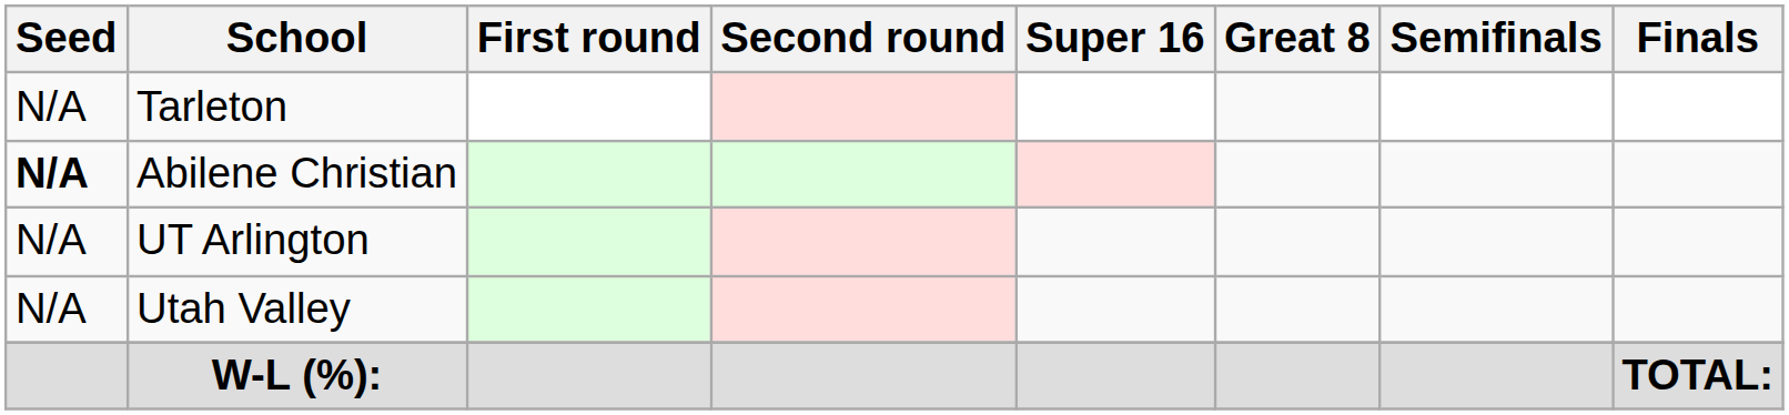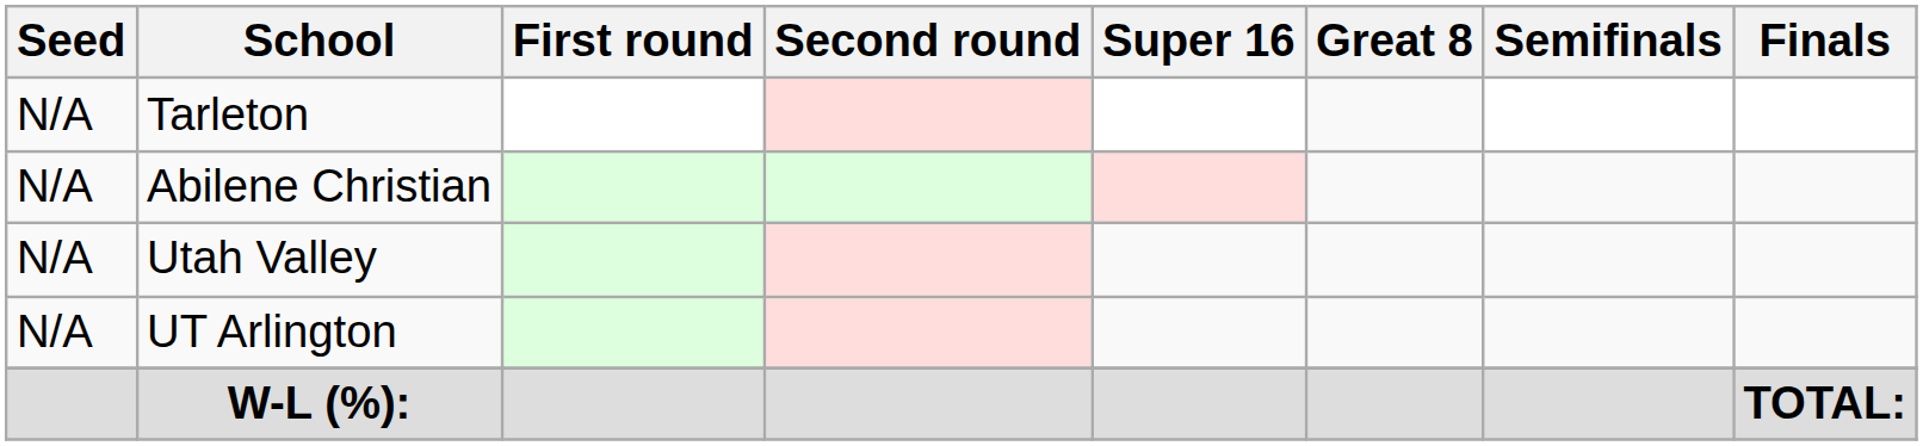Abilene Christian | Seed: bold -> normal
rows swapped: Utah Valley <-> UT Arlington
